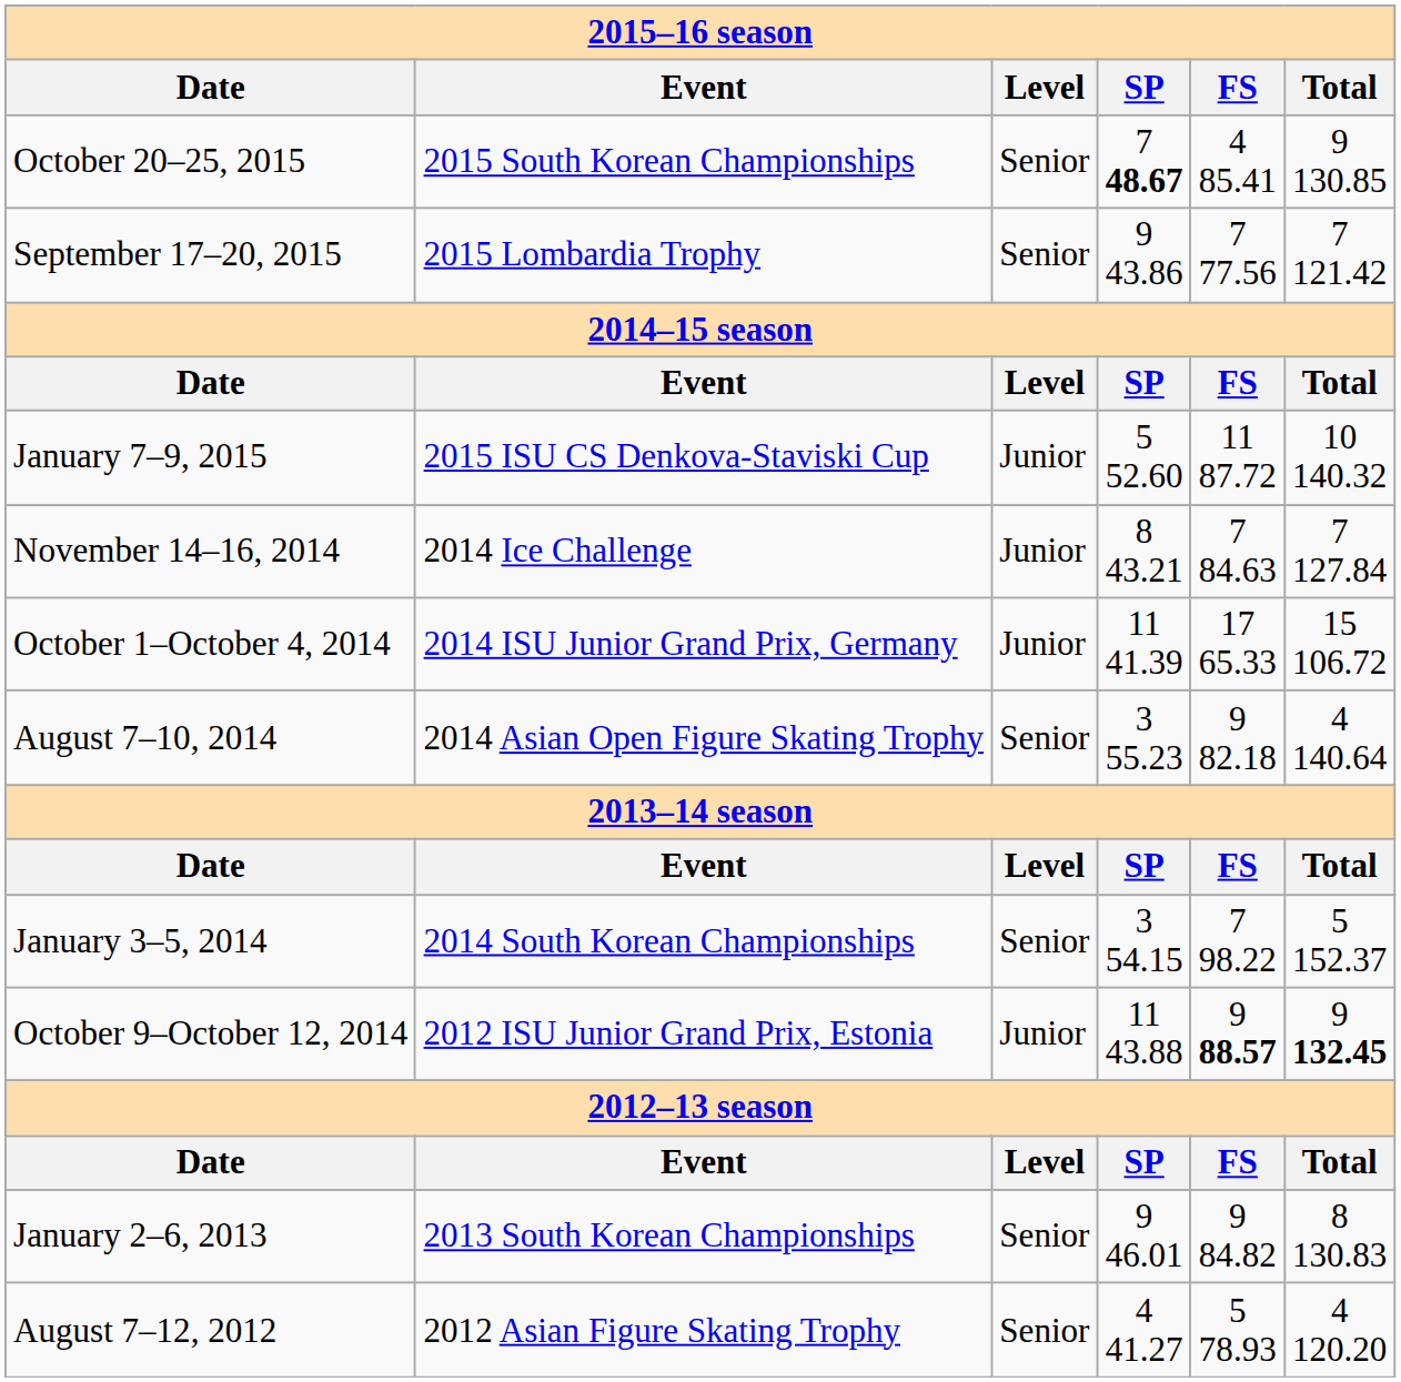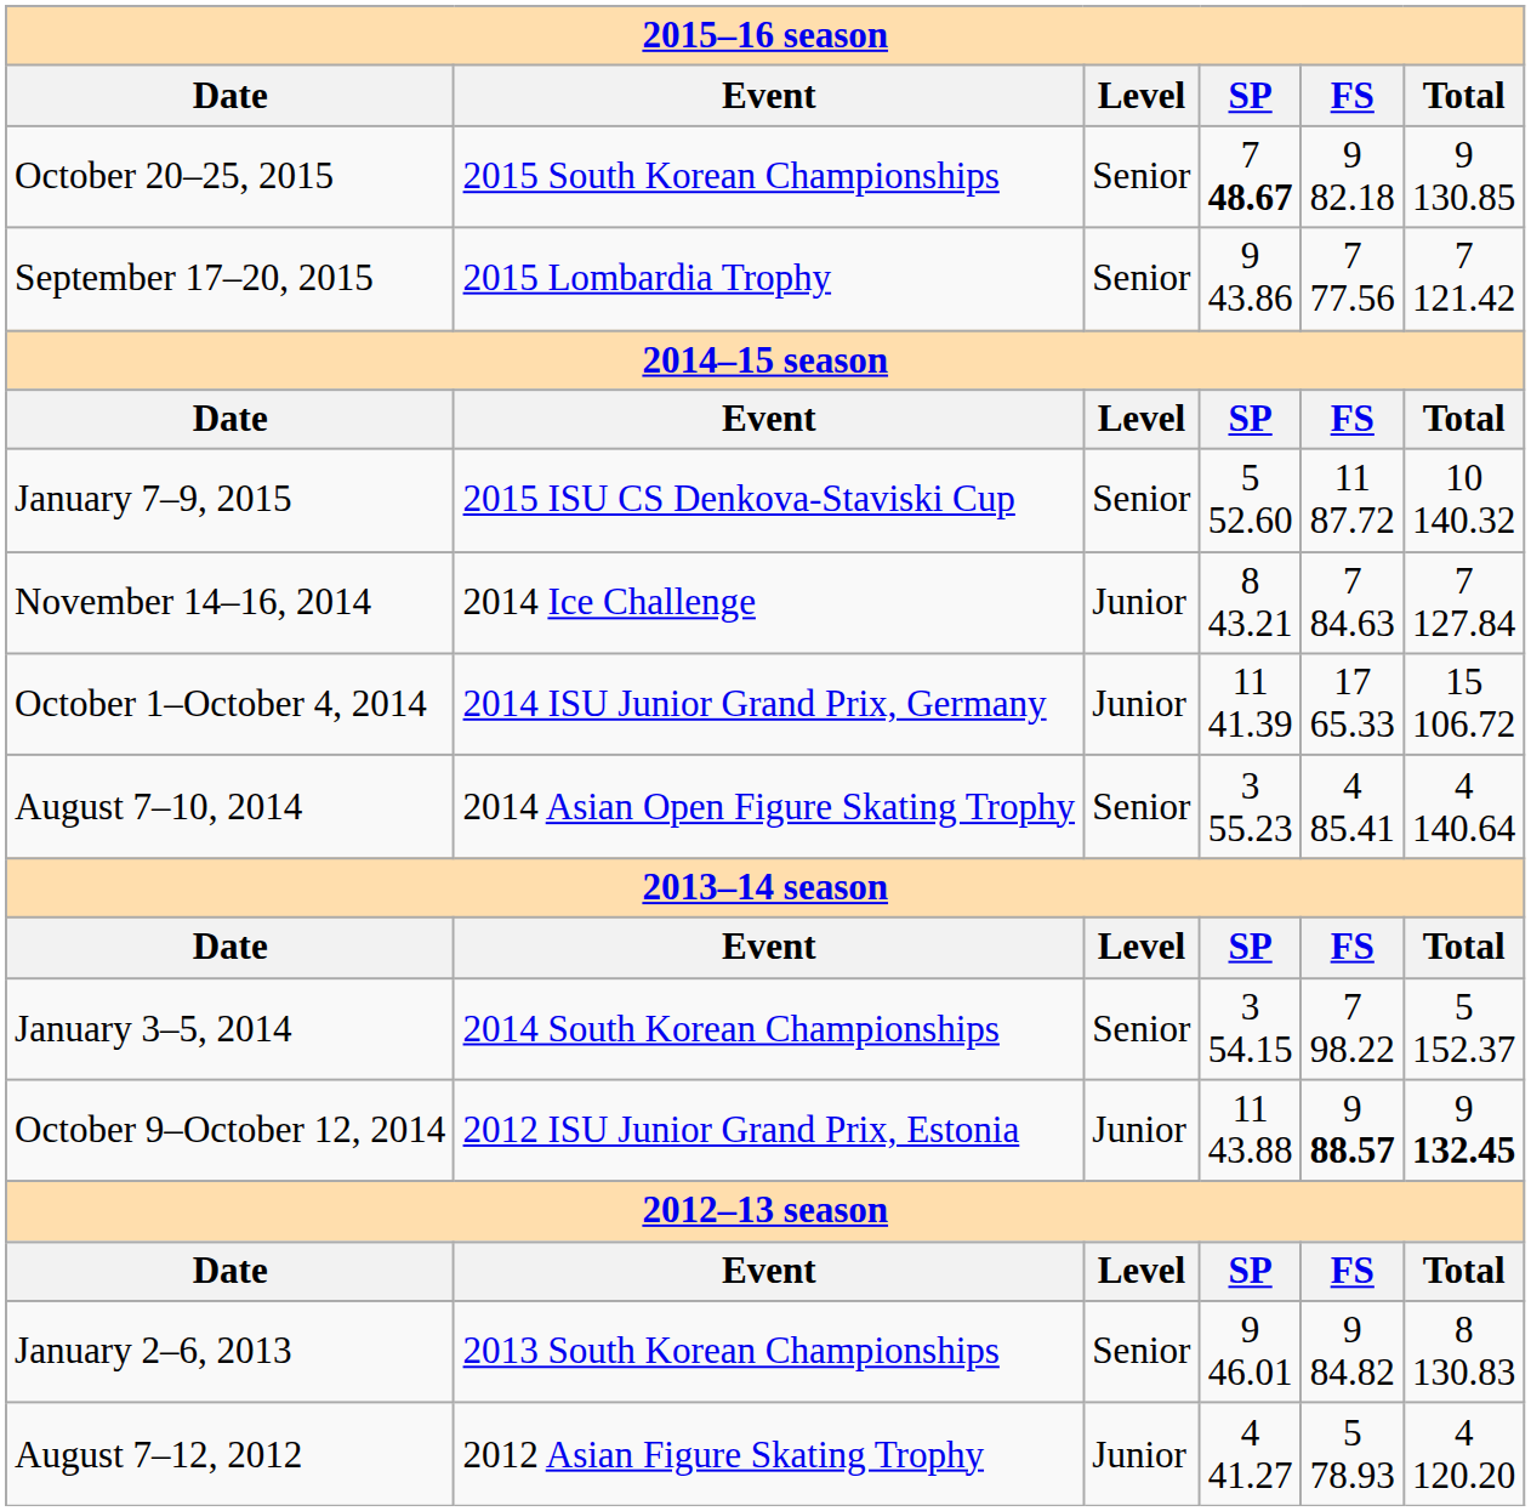October 20–25, 2015 | FS: 4 85.41 -> 9 82.18
January 7–9, 2015 | Level: Junior -> Senior
August 7–10, 2014 | FS: 9 82.18 -> 4 85.41
August 7–12, 2012 | Level: Senior -> Junior
